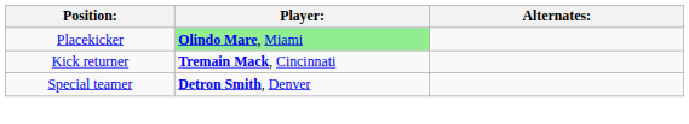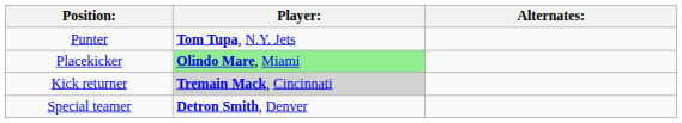+ row: Punter | Tom Tupa, N.Y. Jets
Kick returner | Player:: no background -> lightgrey background
